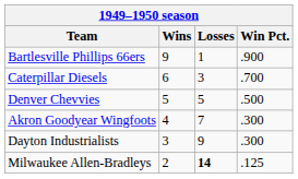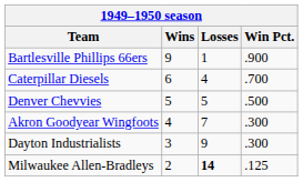Caterpillar Diesels | Losses: 3 -> 4
